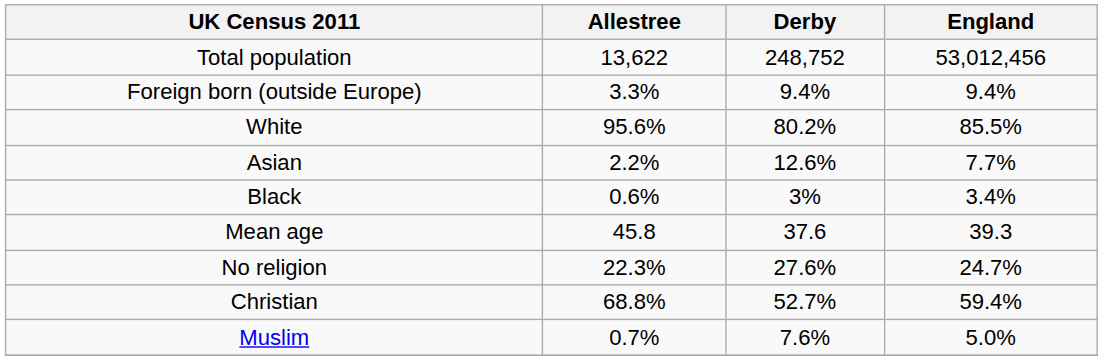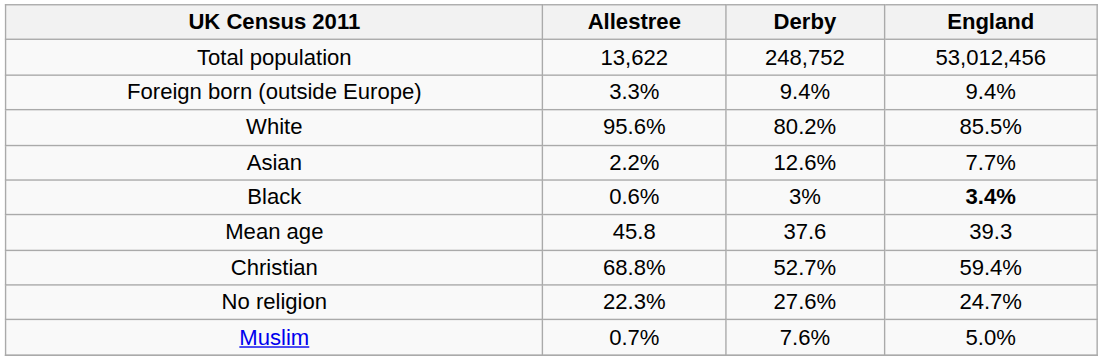Black | England: normal -> bold
rows swapped: Christian <-> No religion
